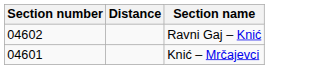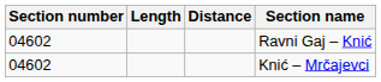+ column: Length
Knić – Mrčajevci | Section number: 04601 -> 04602
